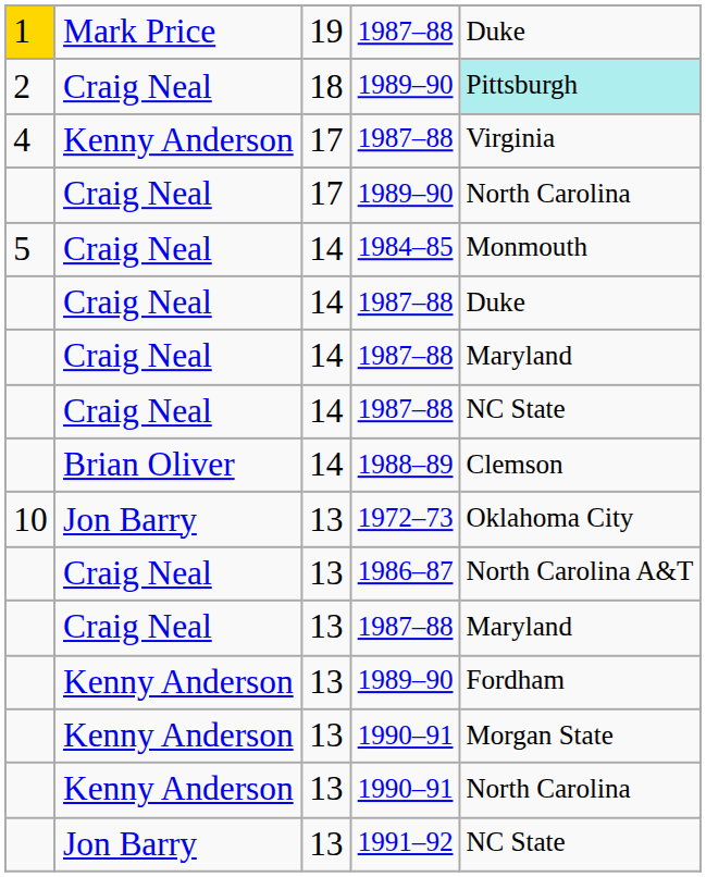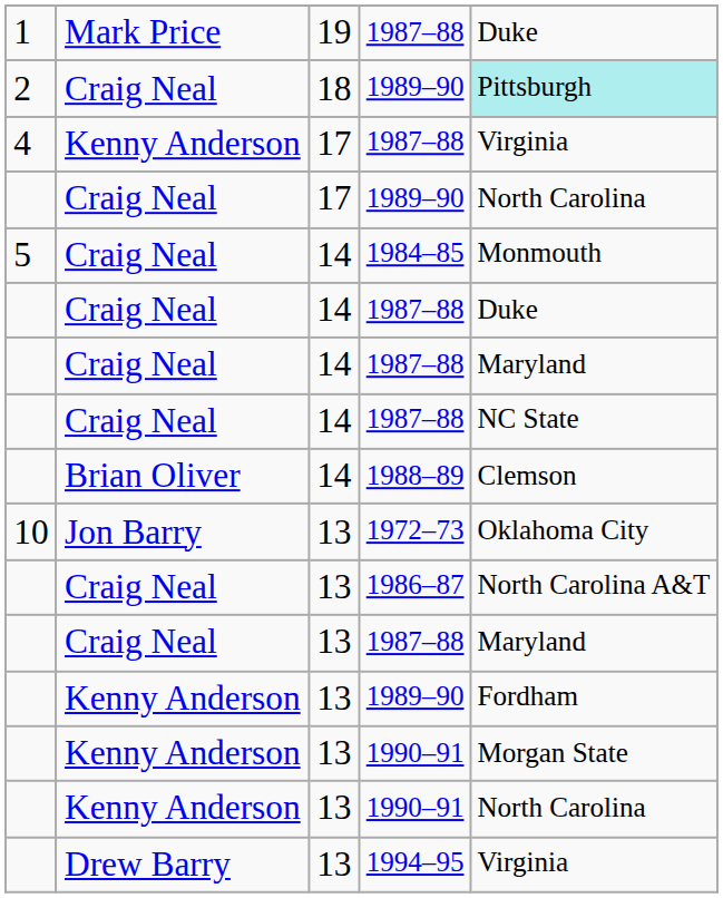19 / 1987–88 | column 1: gold background -> no background
- row: Jon Barry | 13 | 1991–92 | NC State
+ row: Drew Barry | 13 | 1994–95 | Virginia
